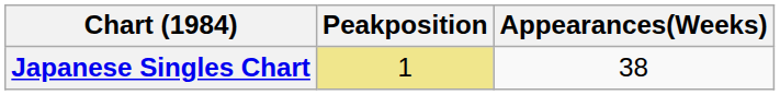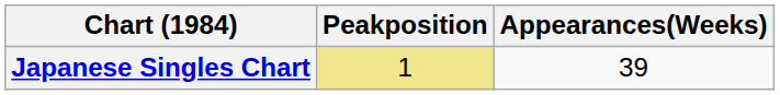Japanese Singles Chart | Appearances(Weeks): 38 -> 39
